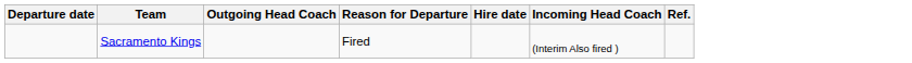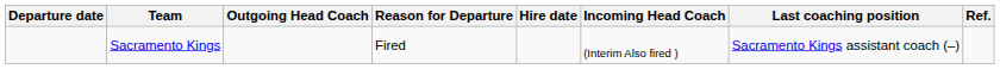+ column: Last coaching position | Sacramento Kings assistant coach (–)
